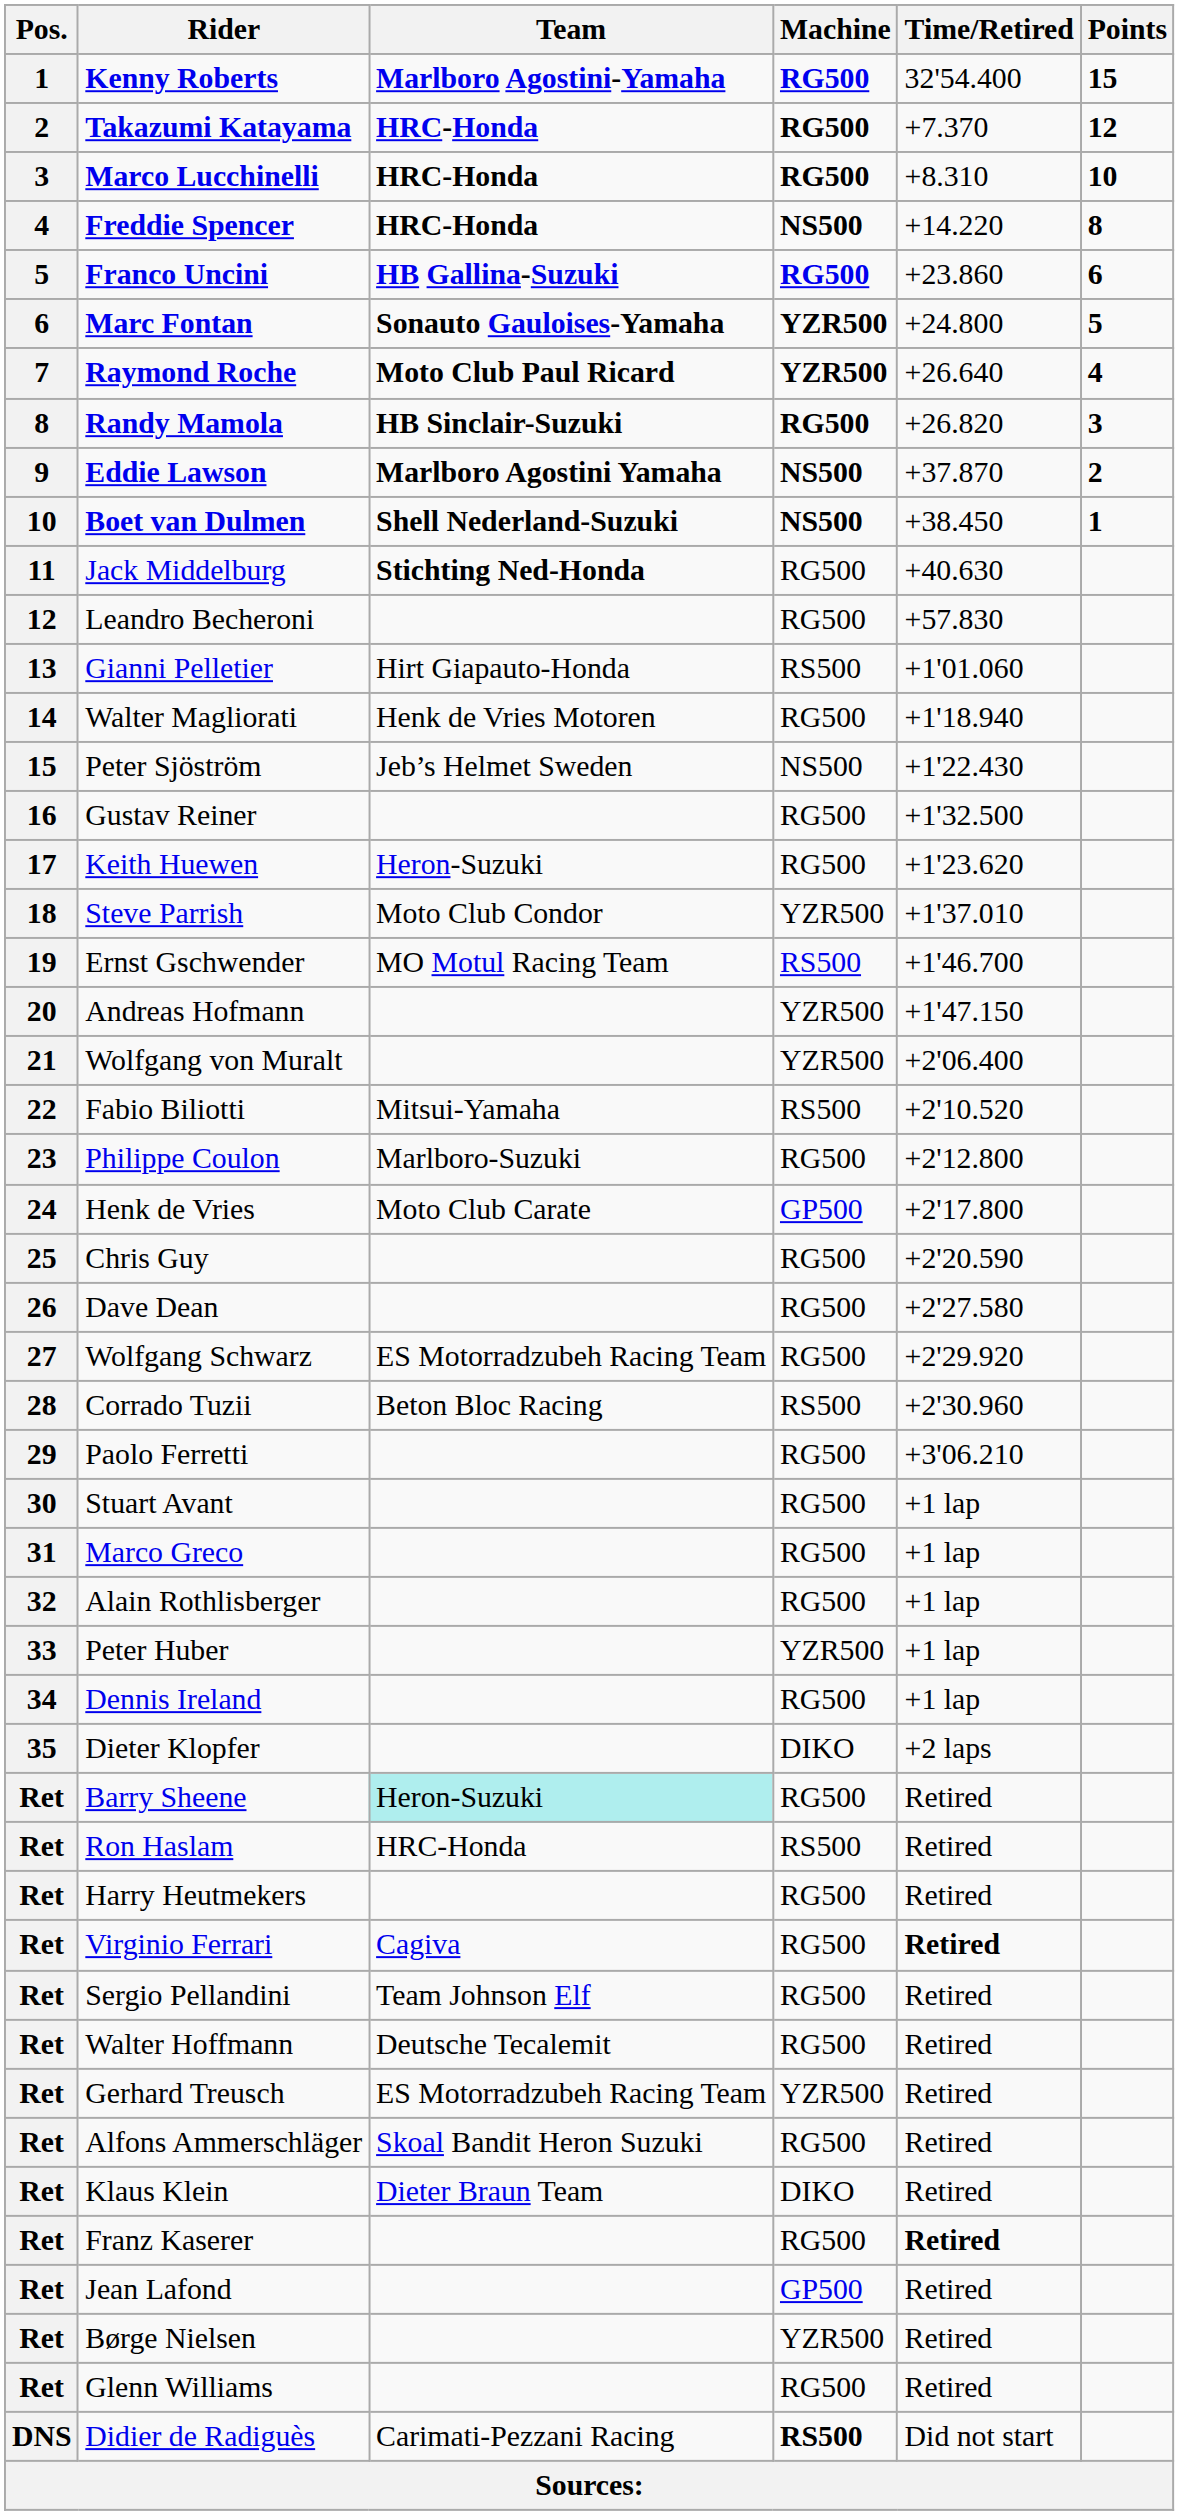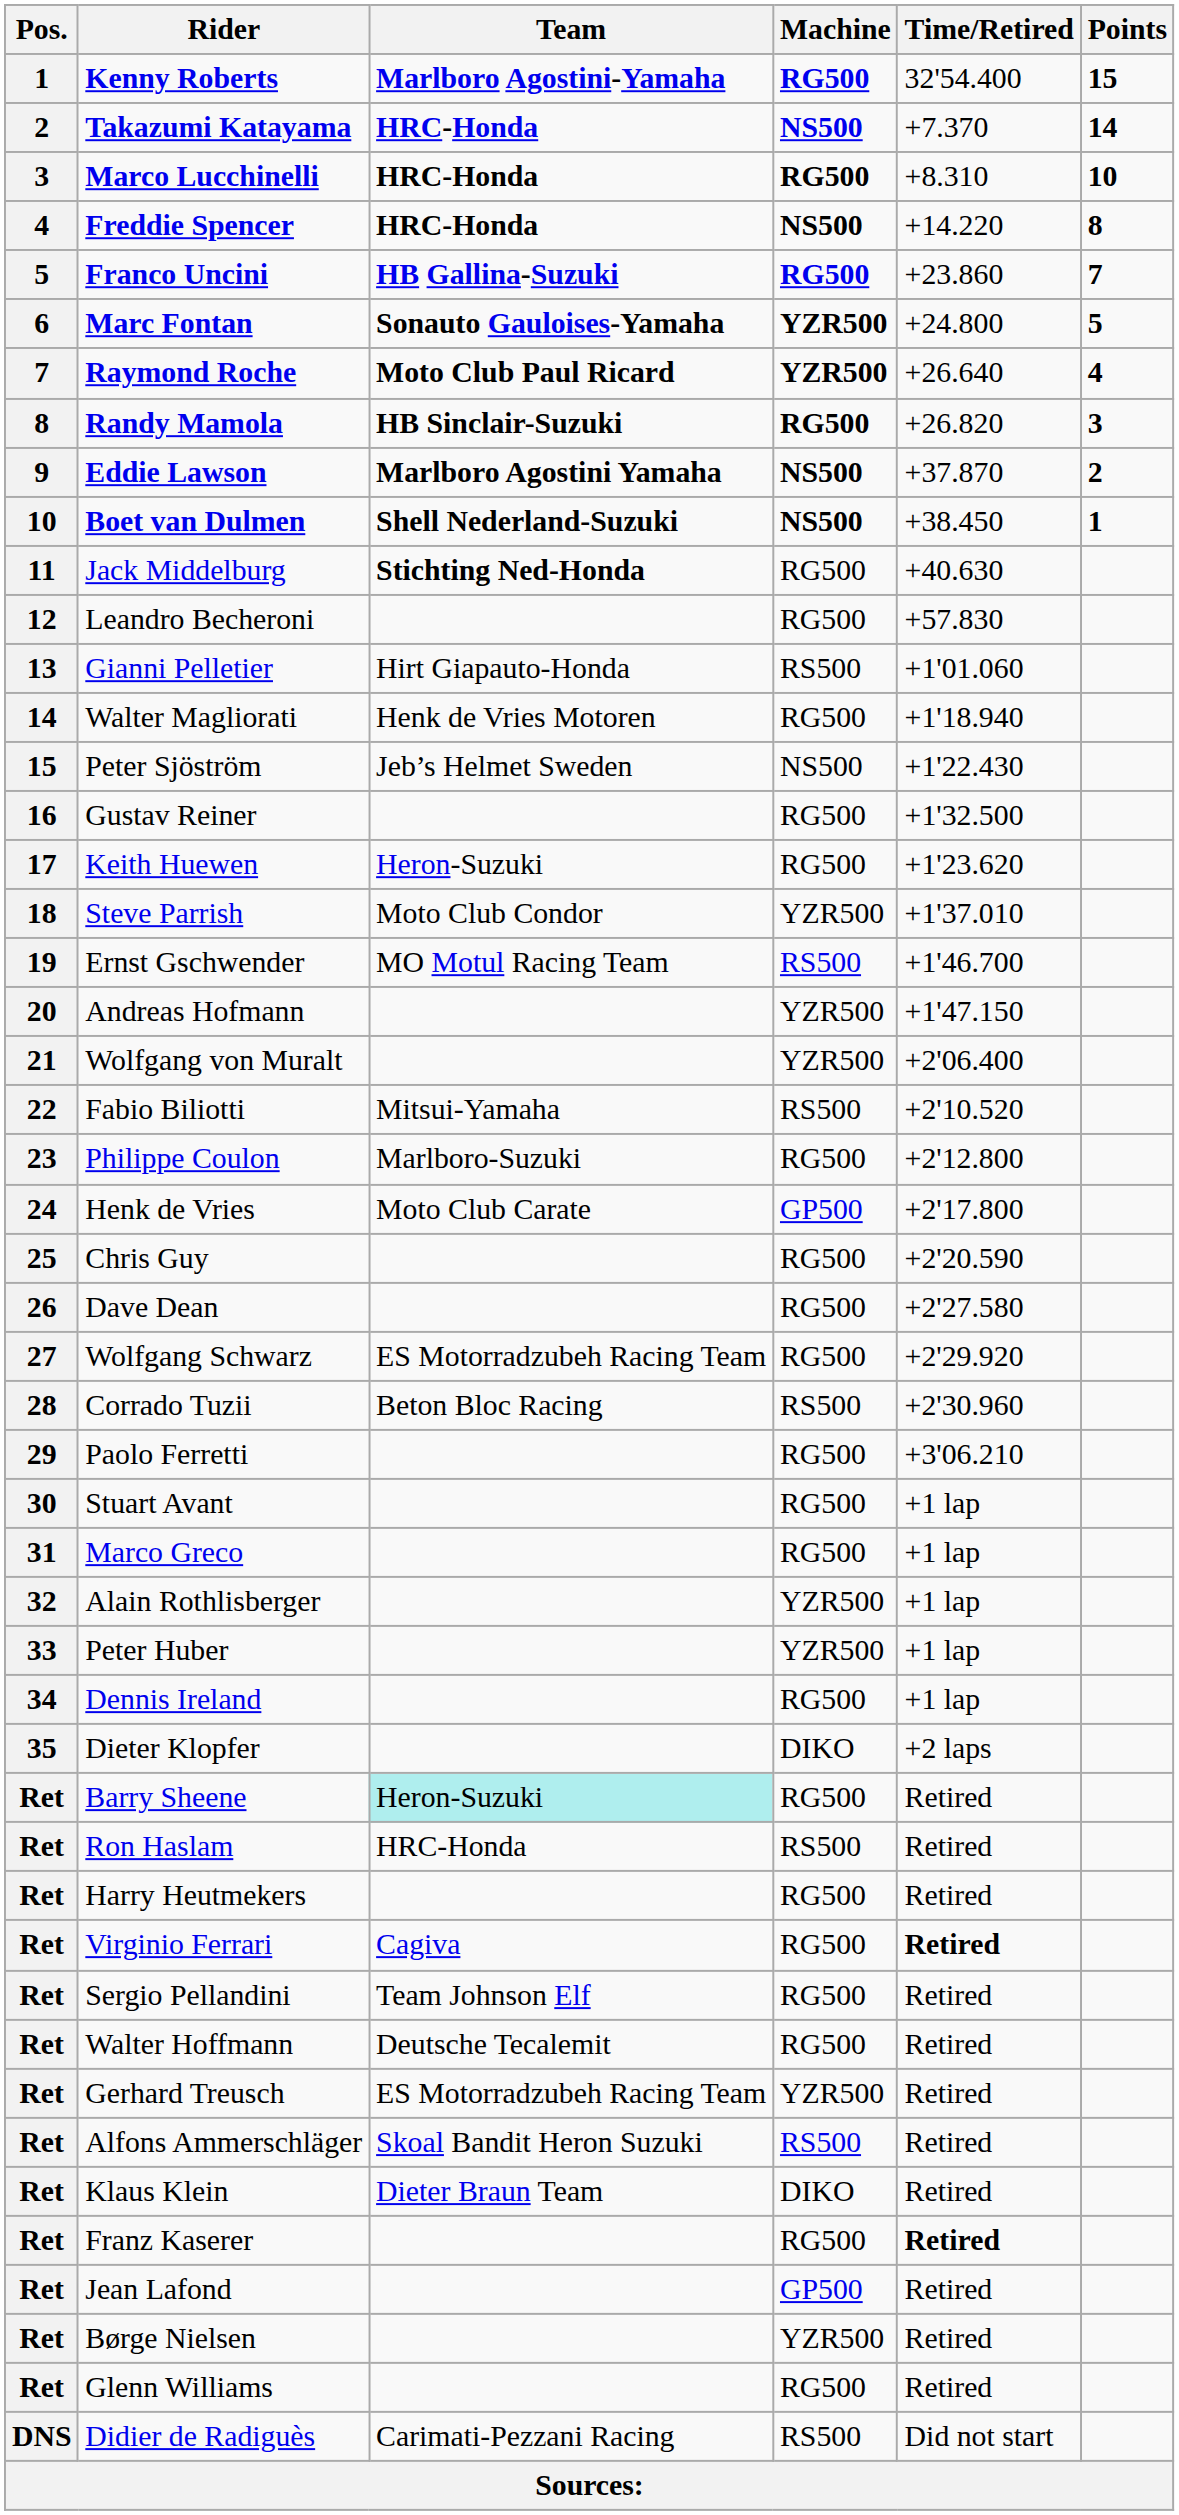Takazumi Katayama | Machine: RG500 -> NS500
Takazumi Katayama | Points: 12 -> 14
Franco Uncini | Points: 6 -> 7
Alain Rothlisberger | Machine: RG500 -> YZR500
Alfons Ammerschläger | Machine: RG500 -> RS500
Didier de Radiguès | Machine: bold -> normal
